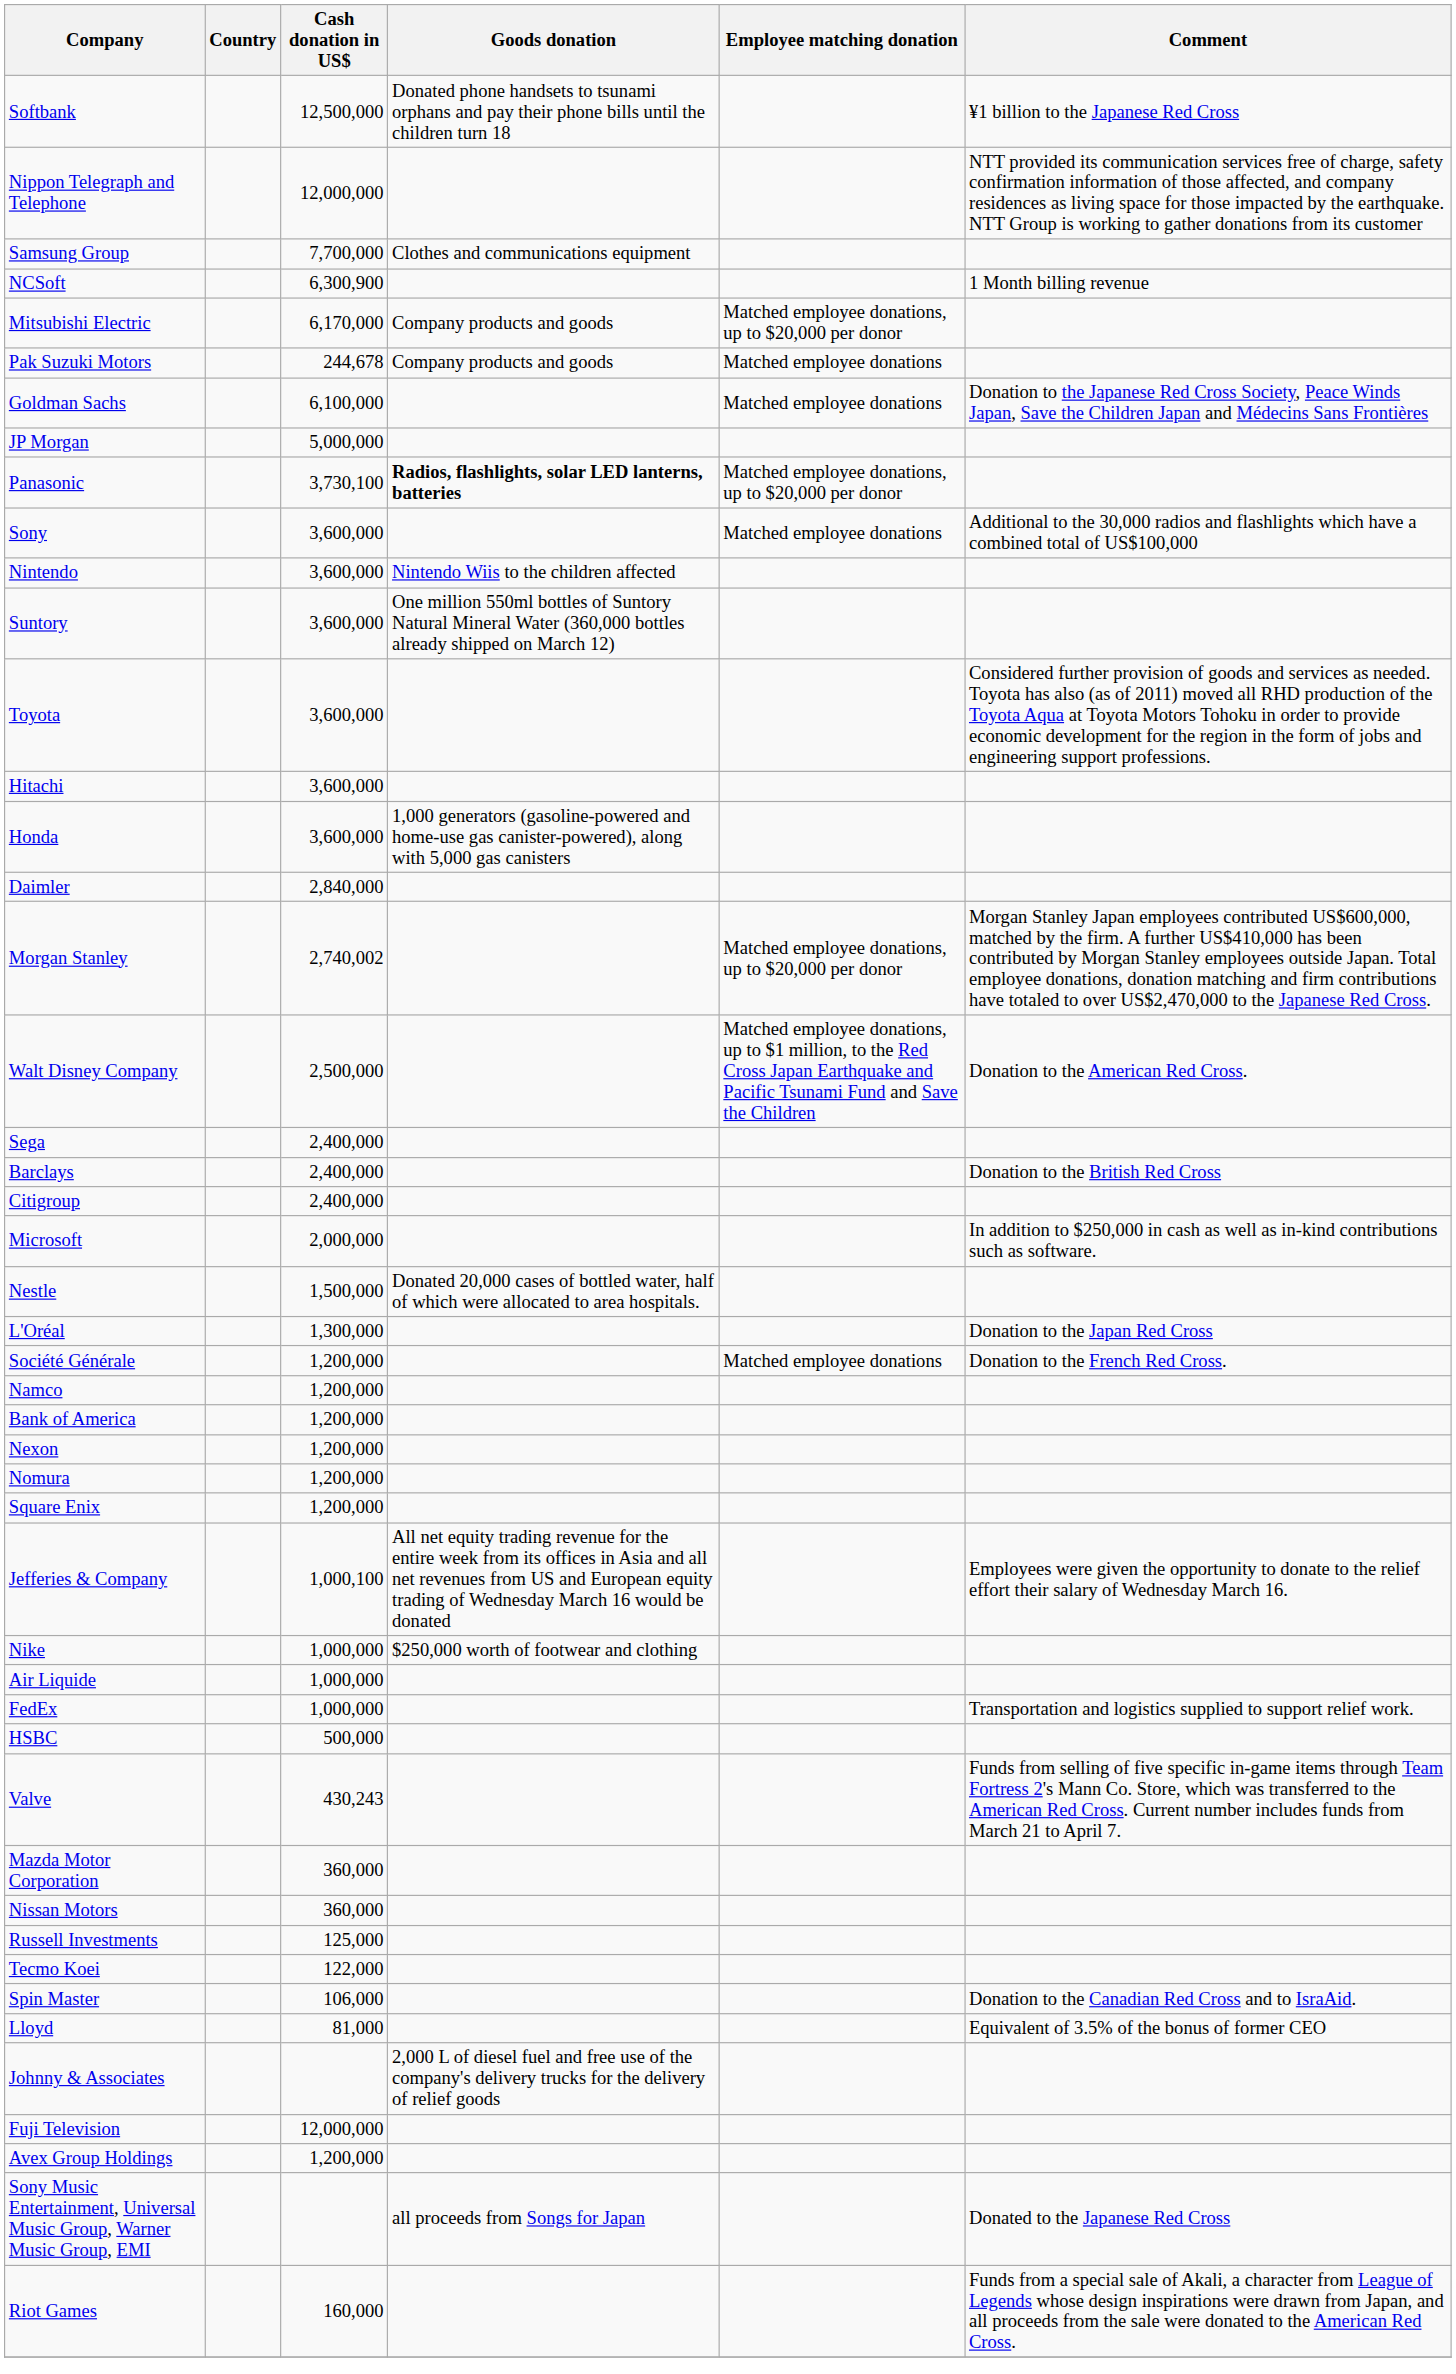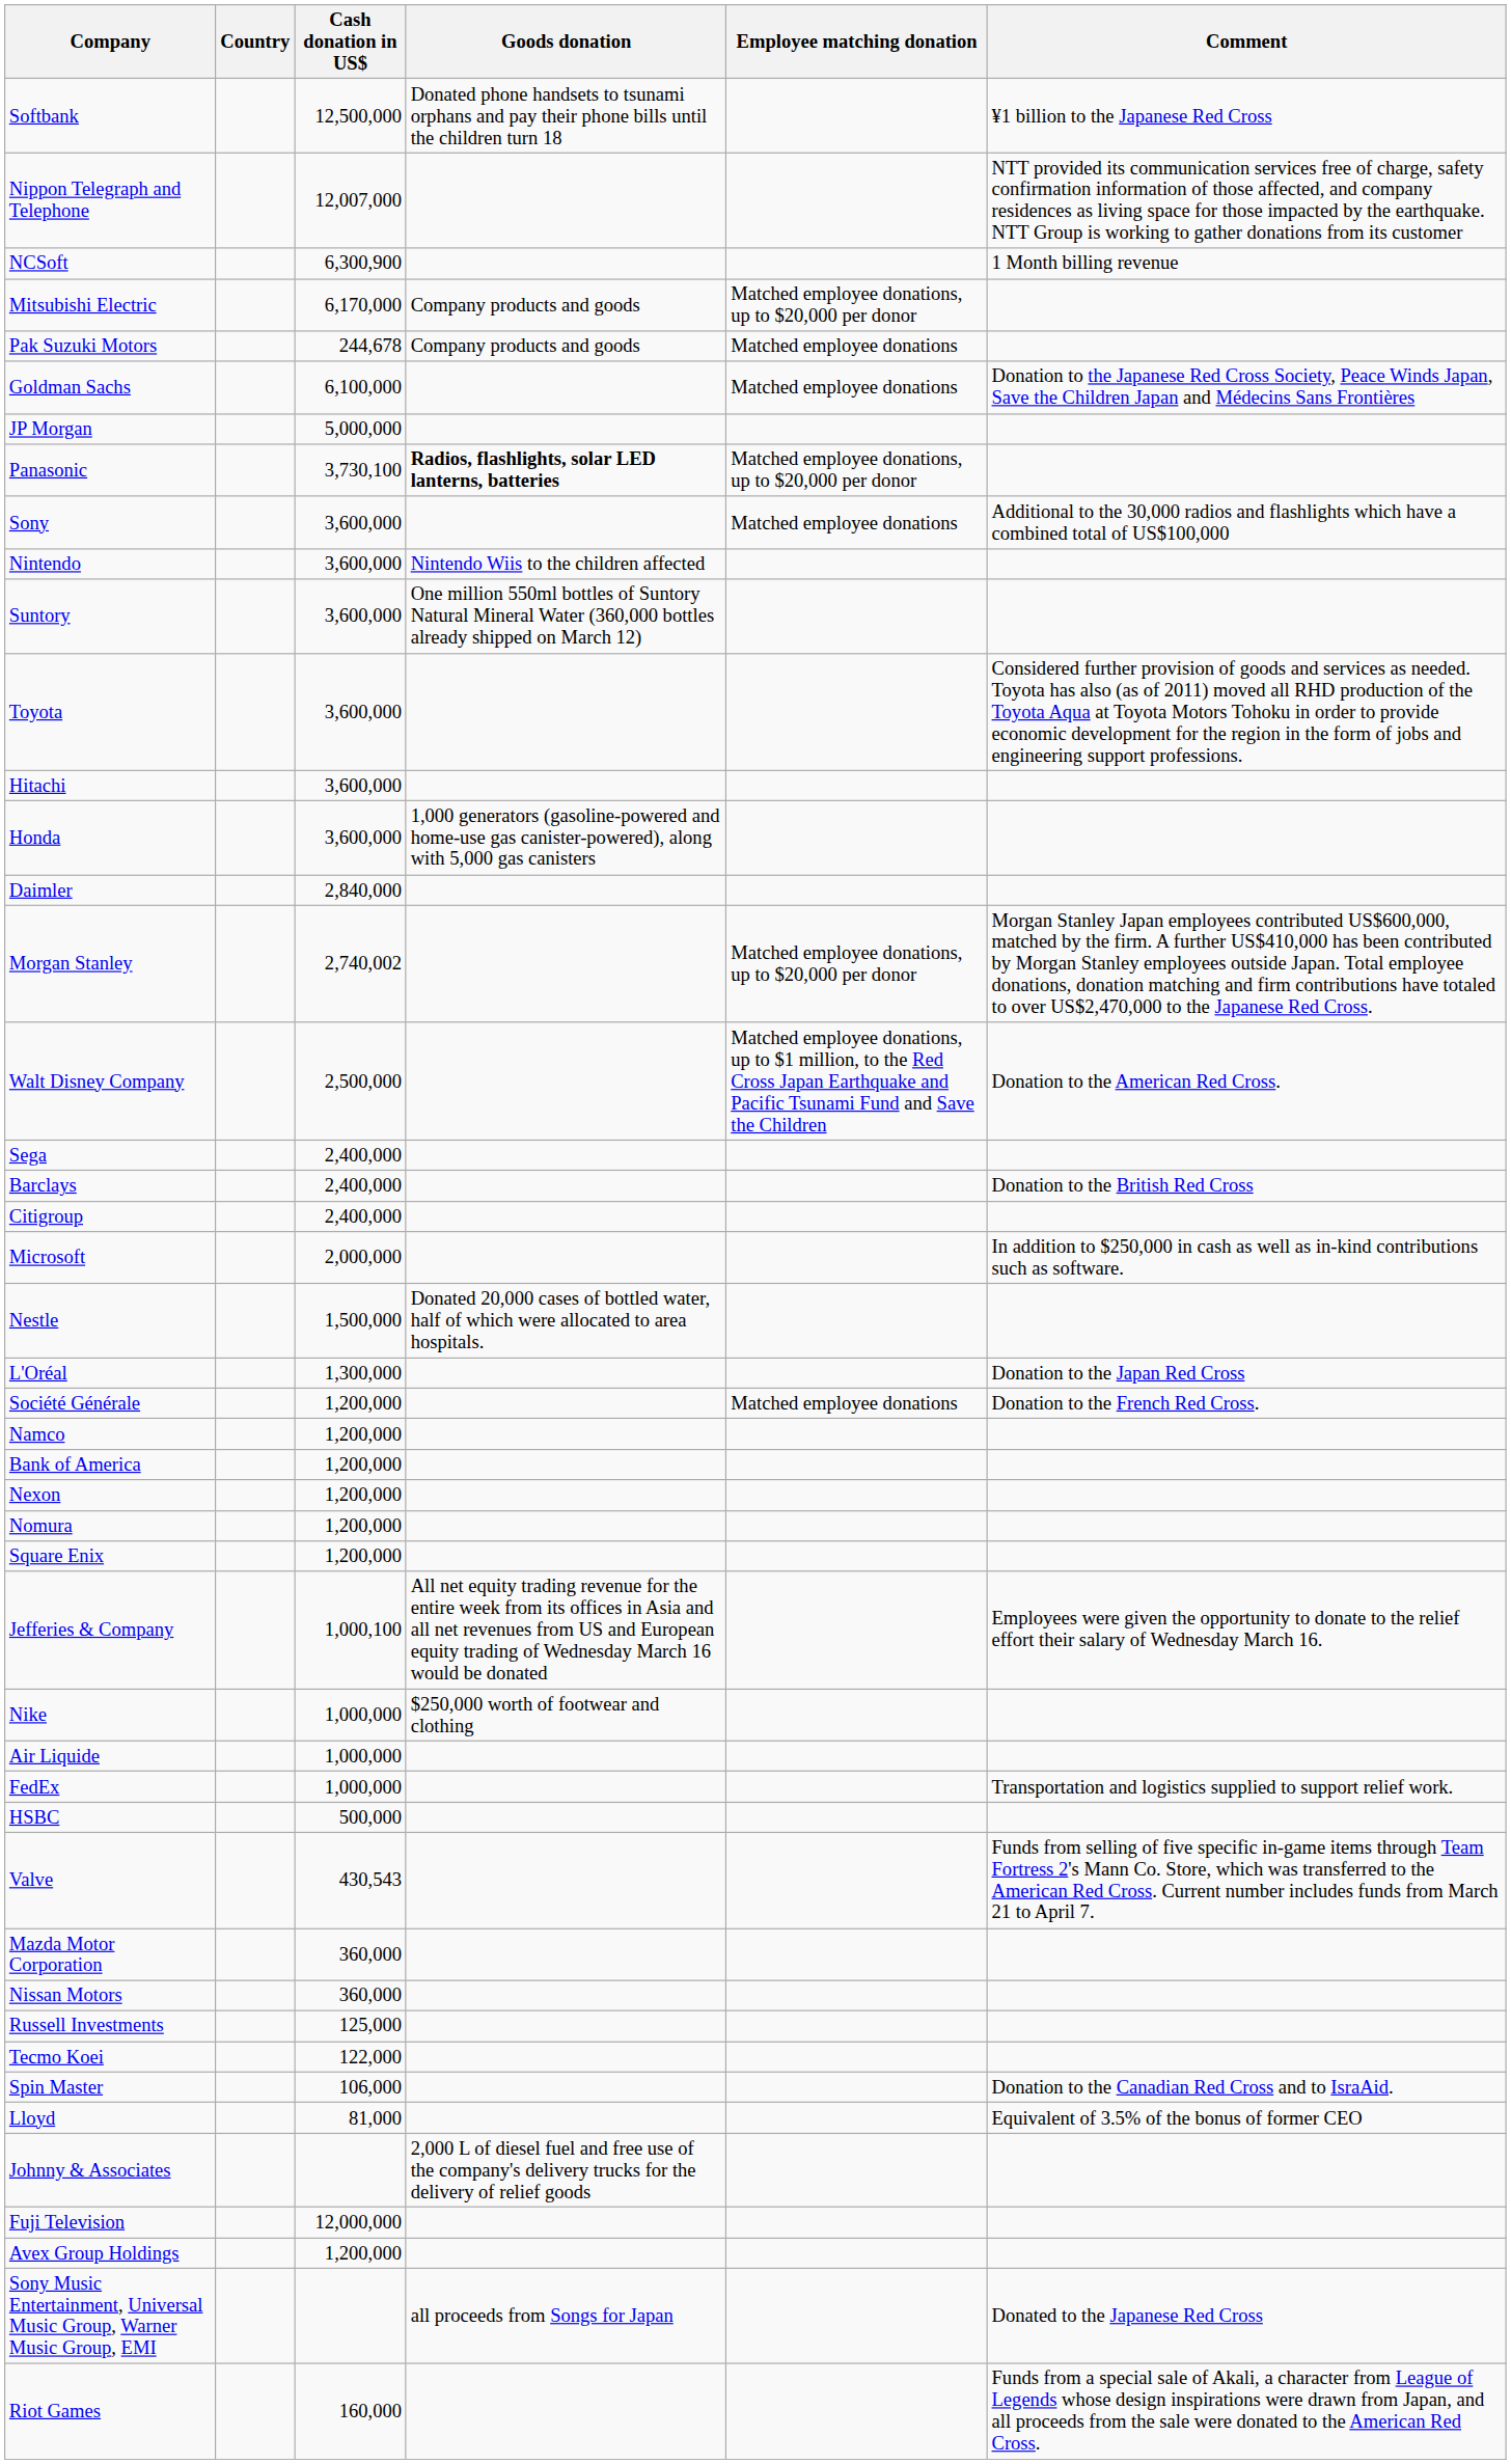Nippon Telegraph and Telephone | Cash donation in US$: 12,000,000 -> 12,007,000
- row: Samsung Group | 7,700,000 | Clothes and communications equipment
Valve | Cash donation in US$: 430,243 -> 430,543
